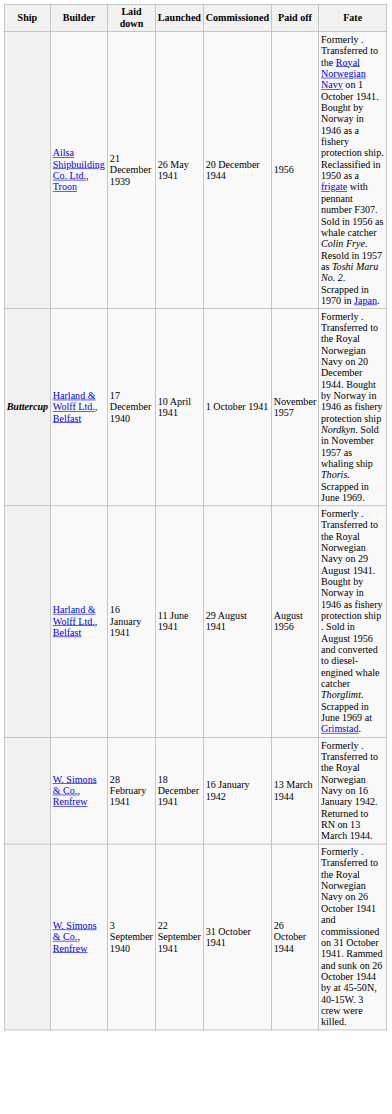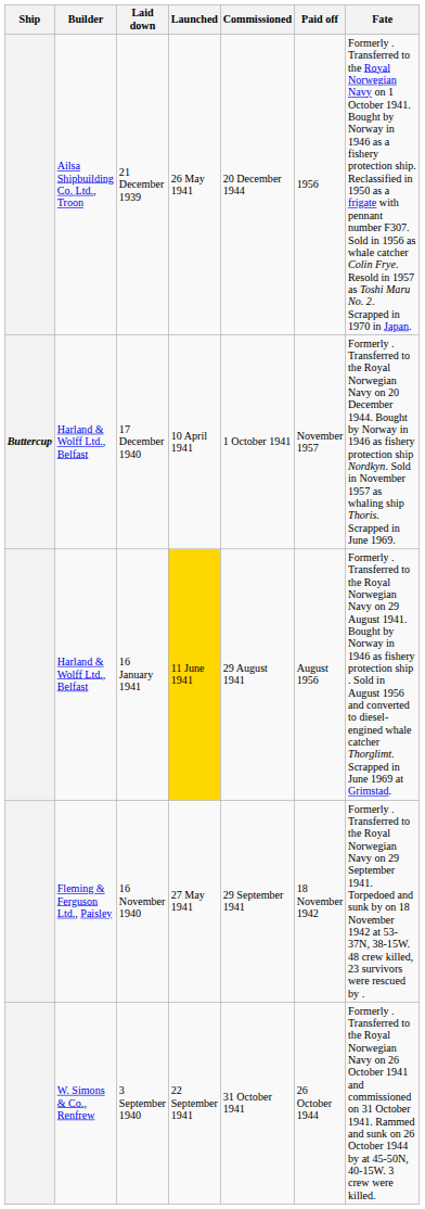16 January 1941 | Launched: no background -> gold background
+ row: Fleming & Ferguson Ltd., Paisley | 16 November 1940 | 27 May 1941 | 29 September 1941 | 18 November 1942 | Formerly . Transferred to the Royal Norwegian Navy on 29 September 1941. Torpedoed and sunk by on 18 November 1942 at 53-37N, 38-15W. 48 crew killed, 23 survivors were rescued by .
- row: W. Simons & Co., Renfrew | 28 February 1941 | 18 December 1941 | 16 January 1942 | 13 March 1944 | Formerly . Transferred to the Royal Norwegian Navy on 16 January 1942. Returned to RN on 13 March 1944.
